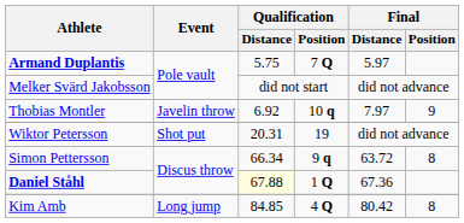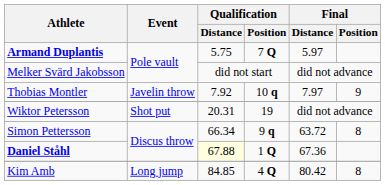Thobias Montler | Qualification / Distance: 6.92 -> 7.92
